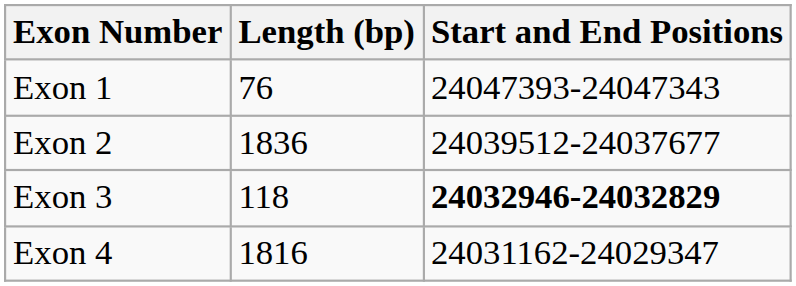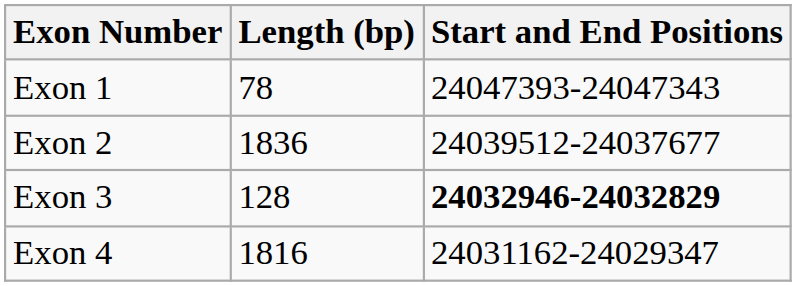Exon 1 | Length (bp): 76 -> 78
Exon 3 | Length (bp): 118 -> 128
